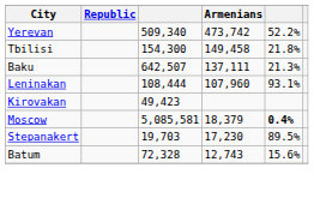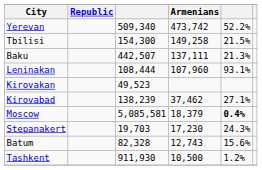Tbilisi | Armenians: 149,458 -> 149,258
Tbilisi | column 5: 21.8% -> 21.5%
Baku | column 3: 642,507 -> 442,507
Kirovakan | column 3: 49,423 -> 49,523
+ row: Kirovabad | 138,239 | 37,462 | 27.1%
Stepanakert | column 5: 89.5% -> 24.3%
Batum | column 3: 72,328 -> 82,328
+ row: Tashkent | 911,930 | 10,500 | 1.2%
